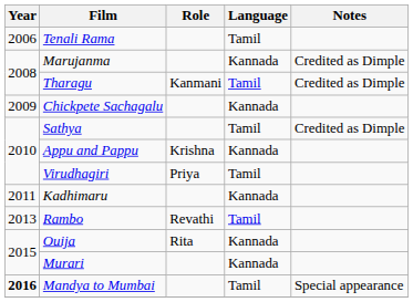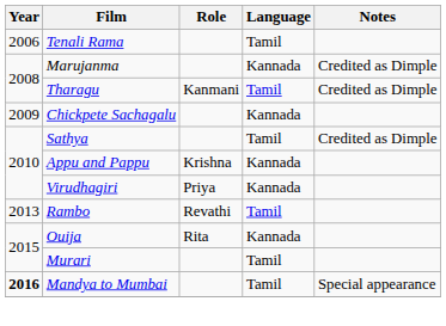Virudhagiri | Language: Tamil -> Kannada
- row: 2011 | Kadhimaru | Kannada
Murari | Language: Kannada -> Tamil
